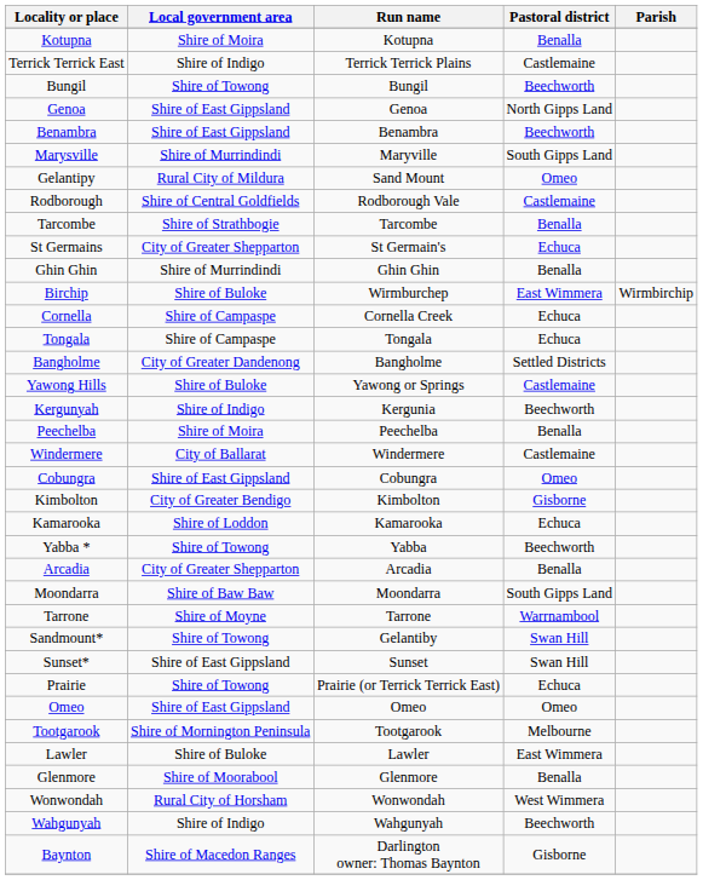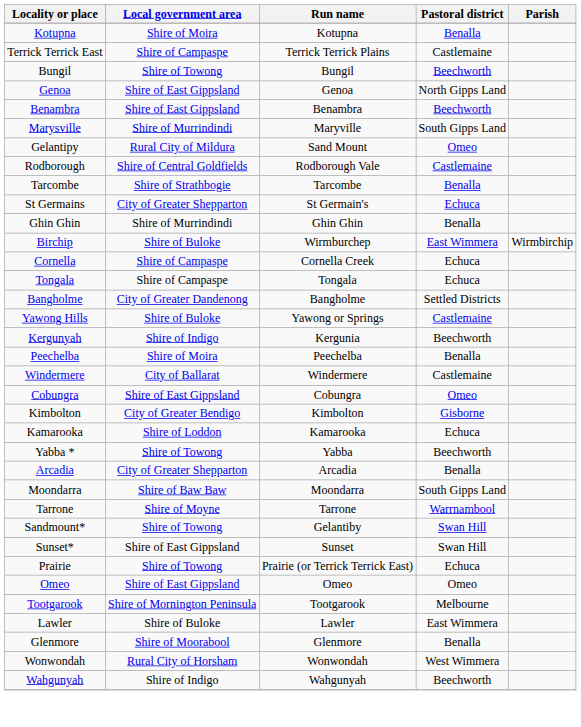Terrick Terrick East | Local government area: Shire of Indigo -> Shire of Campaspe
- row: Baynton | Shire of Macedon Ranges | Darlington owner: Thomas Baynton | Gisborne
